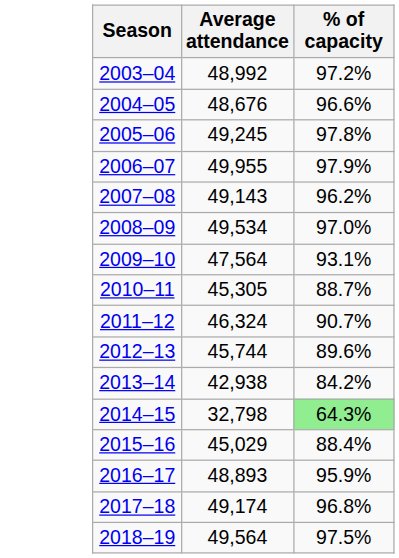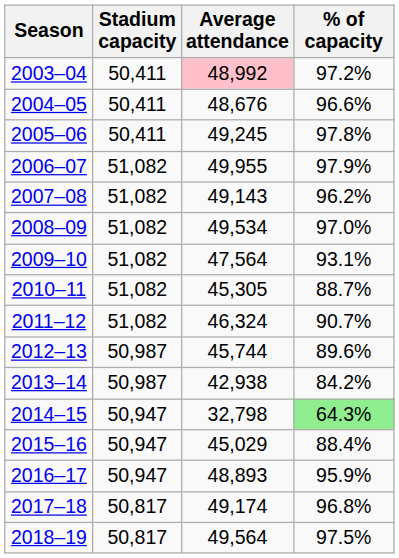+ column: Stadium capacity | 50,411 | 50,411 | 50,411 | 51,082 | 51,082 | 51,082 | 51,082 | 51,082 | 51,082 | 50,987 | 50,987 | 50,947 | 50,947 | 50,947 | 50,817 | 50,817
2003–04 | Average attendance: no background -> pink background
